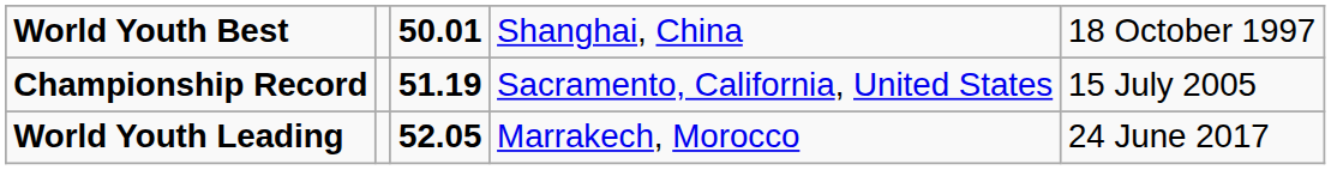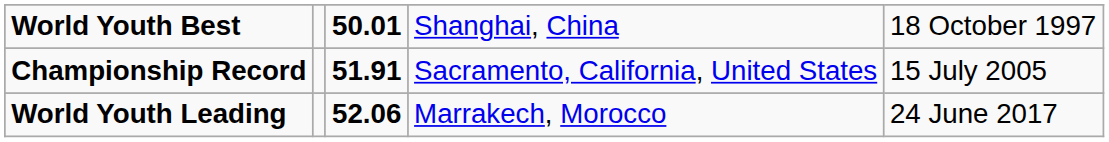Championship Record | column 3: 51.19 -> 51.91
World Youth Leading | column 3: 52.05 -> 52.06
